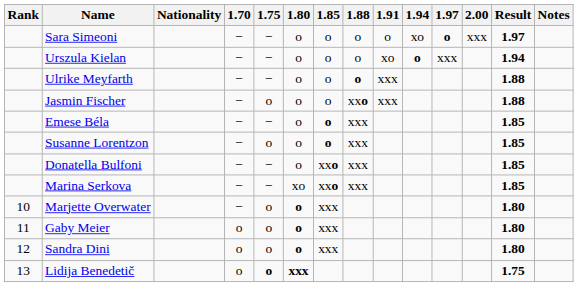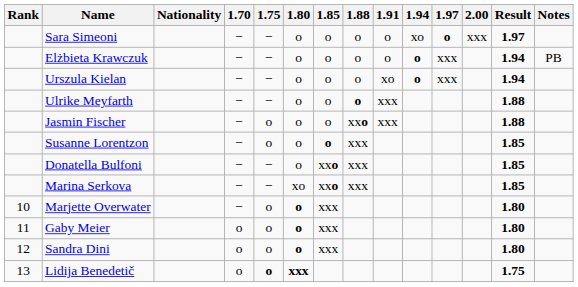+ row: Elżbieta Krawczuk | − | − | o | o | o | o | o | xxx | 1.94 | PB
- row: Emese Béla | − | − | o | o | xxx | 1.85
